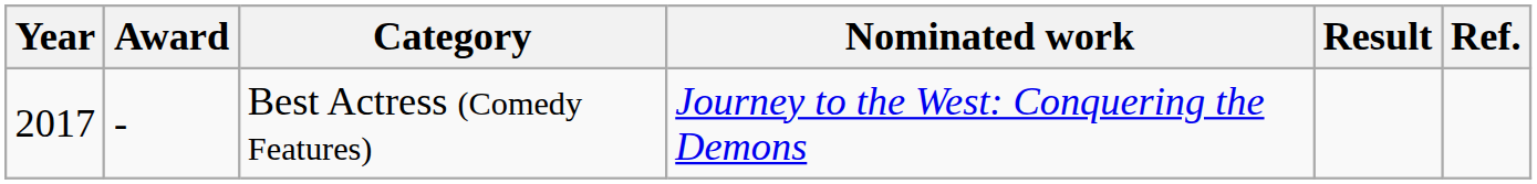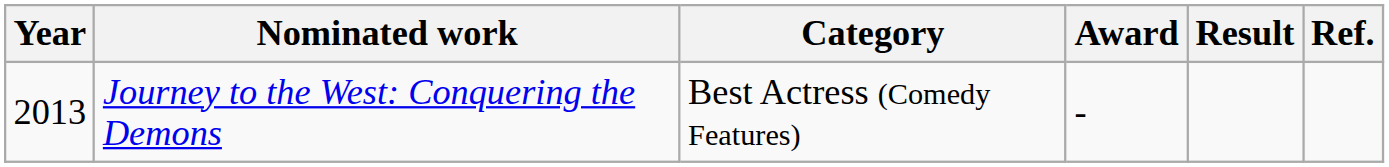columns swapped: Award <-> Nominated work
Best Actress (Comedy Features) | Year: 2017 -> 2013
